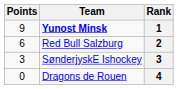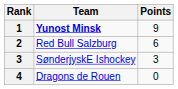columns swapped: Rank <-> Points
